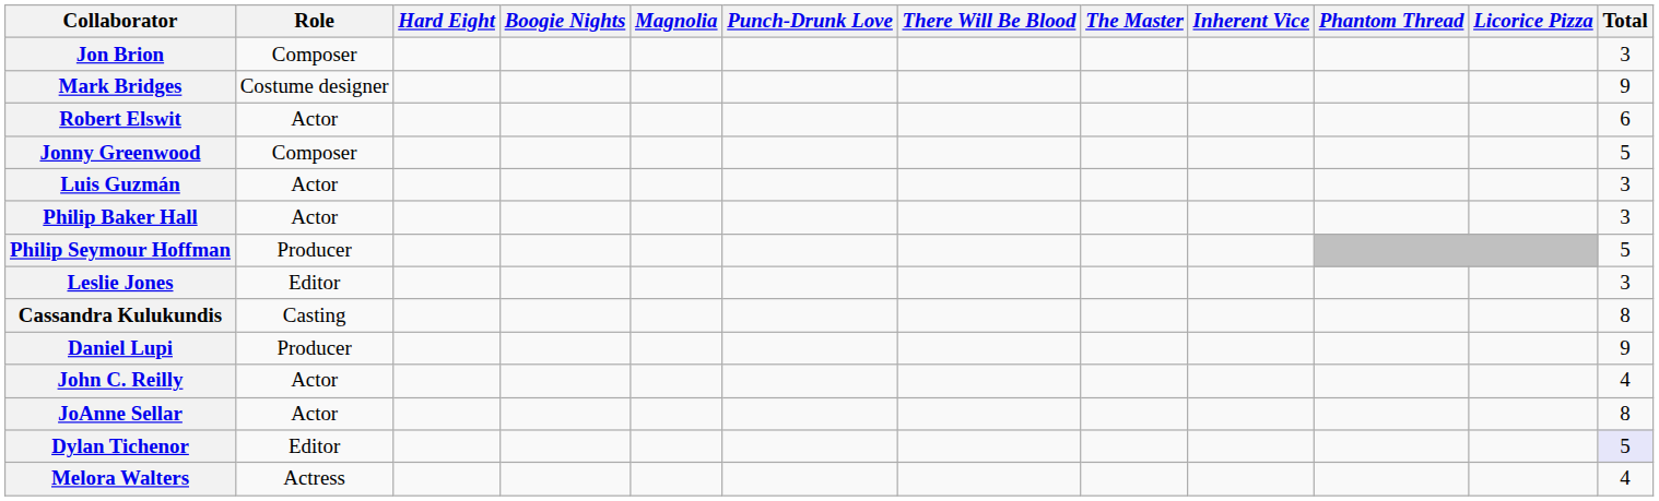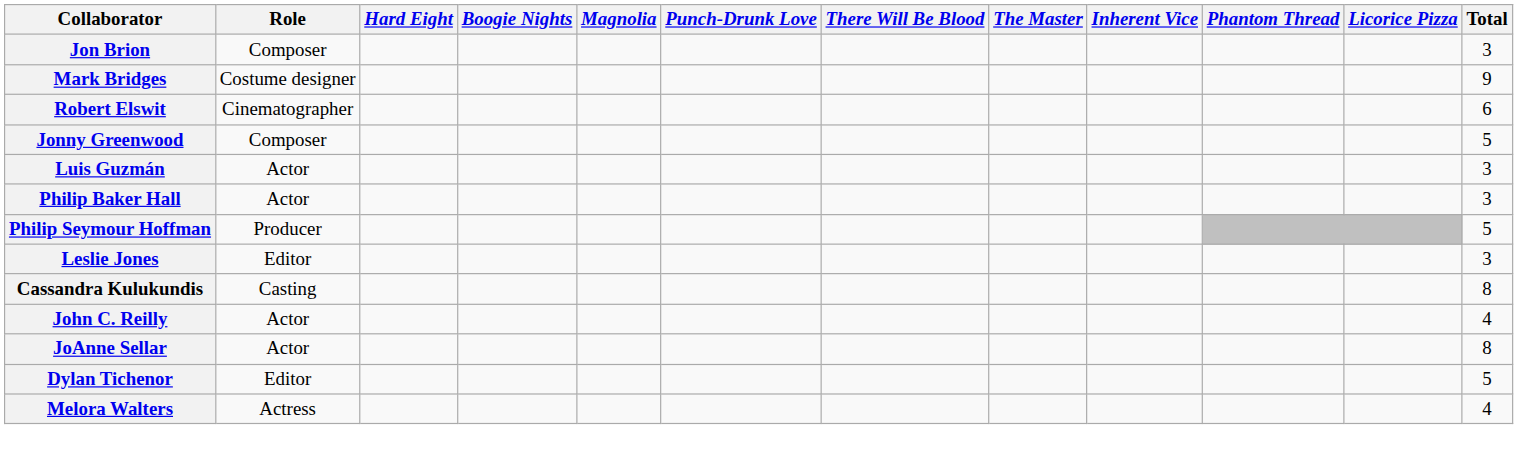Robert Elswit | Role: Actor -> Cinematographer
- row: Daniel Lupi | Producer | 9
Dylan Tichenor | Total: lavender background -> no background
